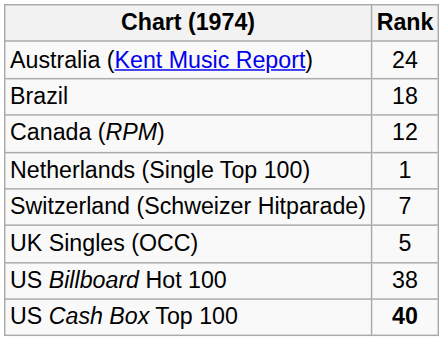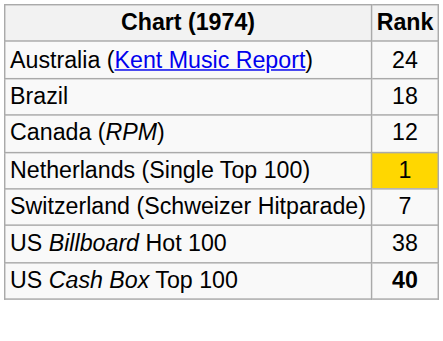Netherlands (Single Top 100) | Rank: no background -> gold background
- row: UK Singles (OCC) | 5
